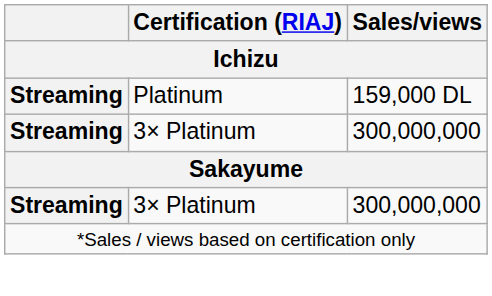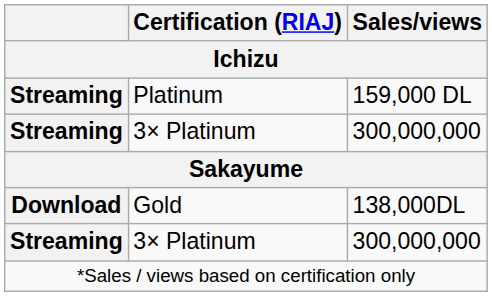+ row: Download | Gold | 138,000DL
